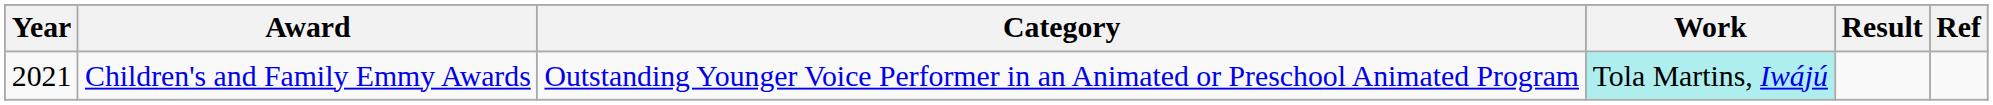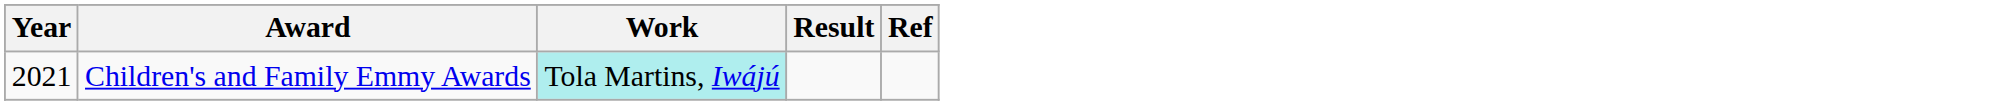- column: Category | Outstanding Younger Voice Performer in an Animated or Preschool Animated Program
